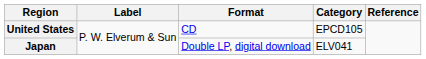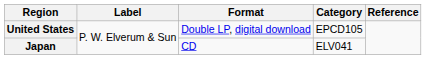United States | Format: CD -> Double LP, digital download
Japan | Format: Double LP, digital download -> CD
